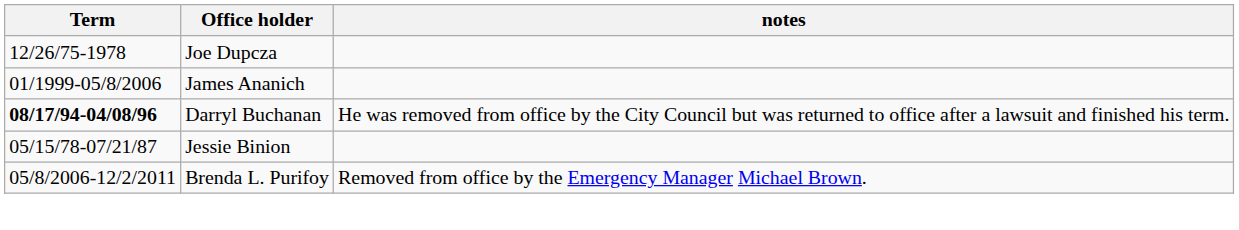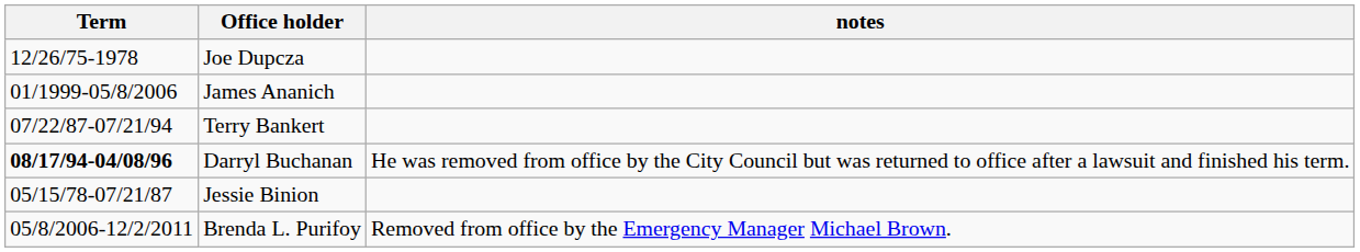+ row: 07/22/87-07/21/94 | Terry Bankert
